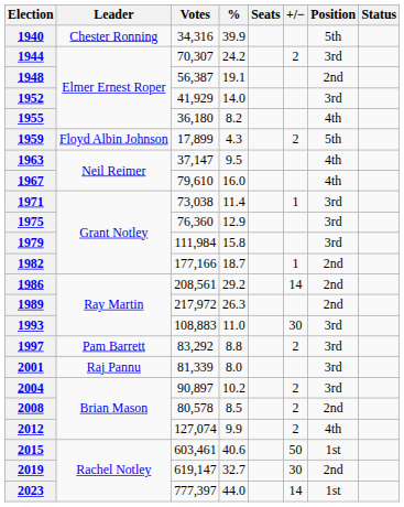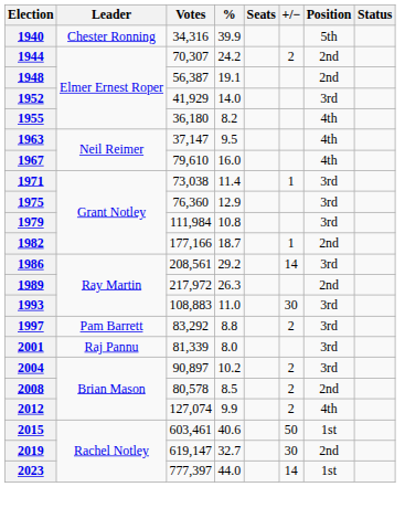1944 | Position: 3rd -> 2nd
- row: 1959 | Floyd Albin Johnson | 17,899 | 4.3 | 2 | 5th
1979 | %: 15.8 -> 10.8
1986 | Position: 2nd -> 3rd
